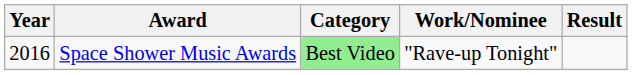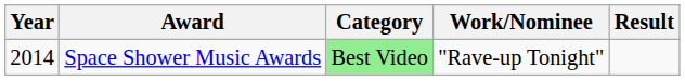Space Shower Music Awards | Year: 2016 -> 2014
